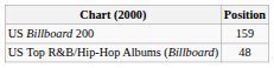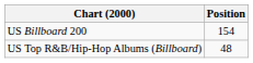US Billboard 200 | Position: 159 -> 154
